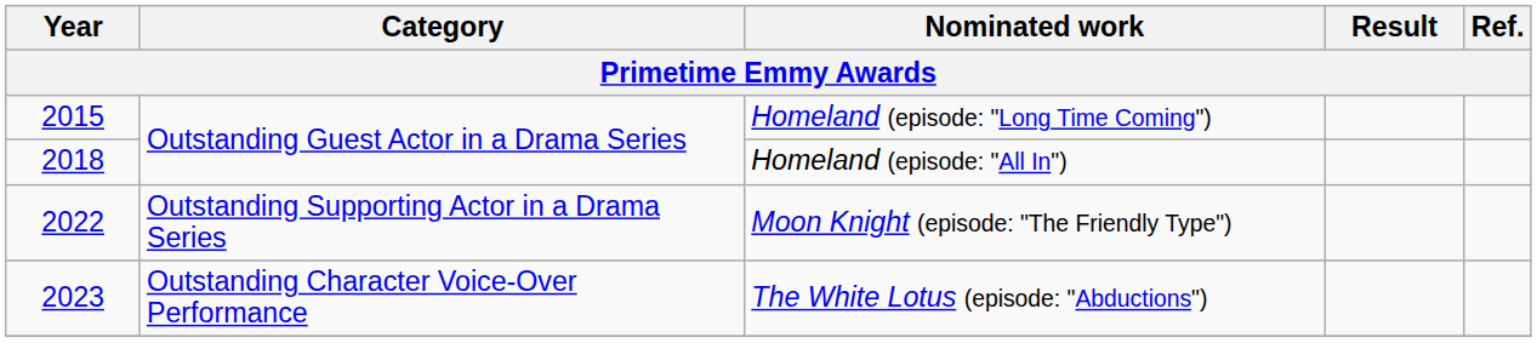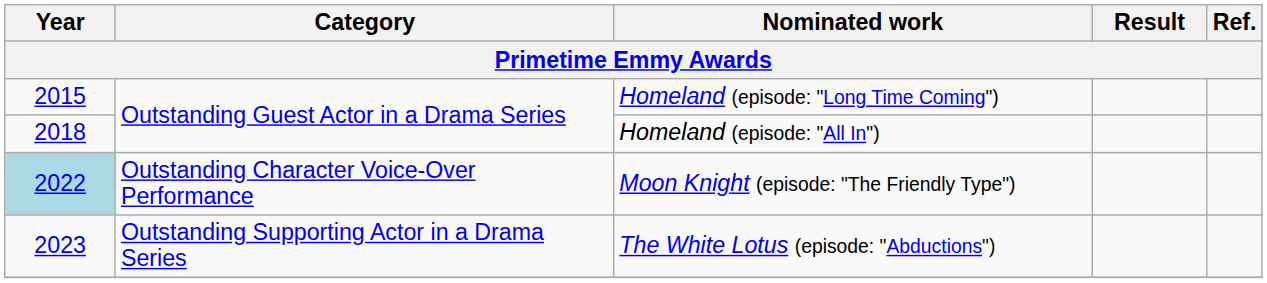Moon Knight (episode: "The Friendly Type") | Year: no background -> lightblue background
Moon Knight (episode: "The Friendly Type") | Category: Outstanding Supporting Actor in a Drama Series -> Outstanding Character Voice-Over Performance
The White Lotus (episode: "Abductions") | Category: Outstanding Character Voice-Over Performance -> Outstanding Supporting Actor in a Drama Series
